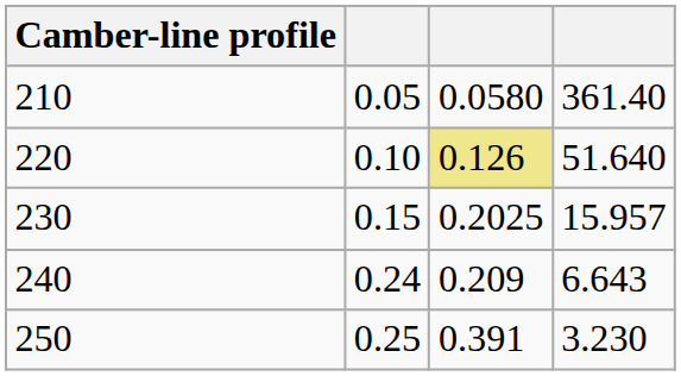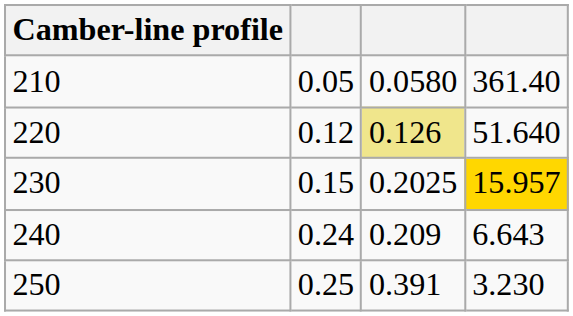220 | column 2: 0.10 -> 0.12
230 | column 4: no background -> gold background
